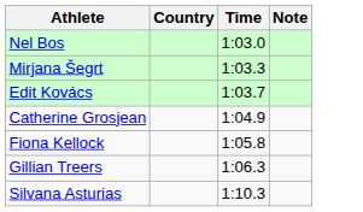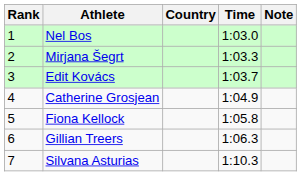+ column: Rank | 1 | 2 | 3 | 4 | 5 | 6 | 7
